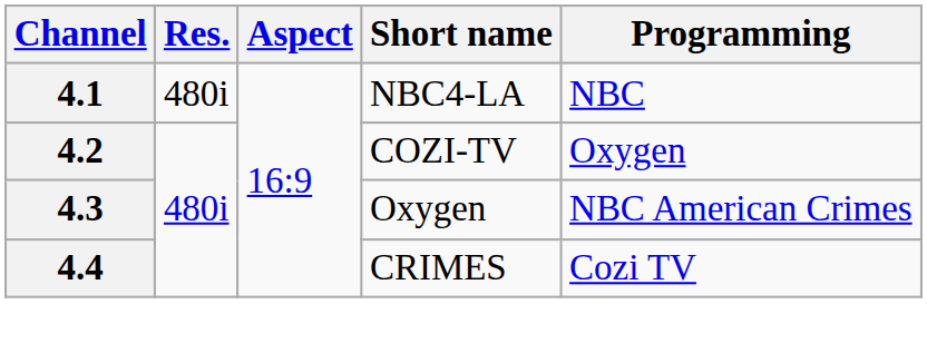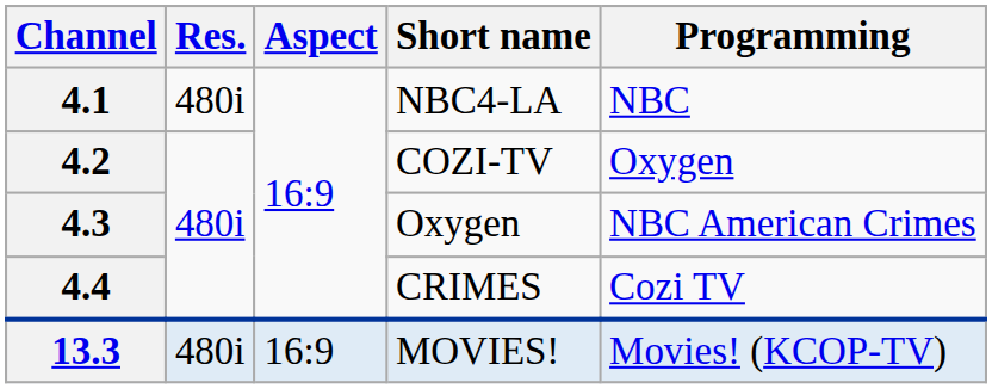+ row: 13.3 | 480i | 16:9 | MOVIES! | Movies! (KCOP-TV)
